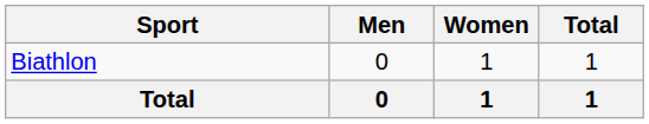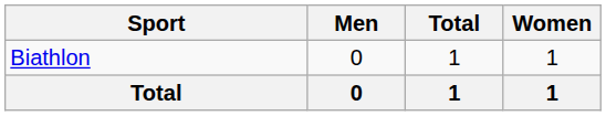columns swapped: Women <-> Total
